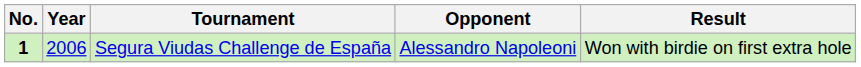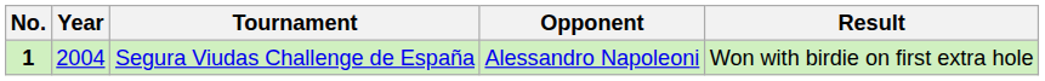Segura Viudas Challenge de España | Year: 2006 -> 2004
